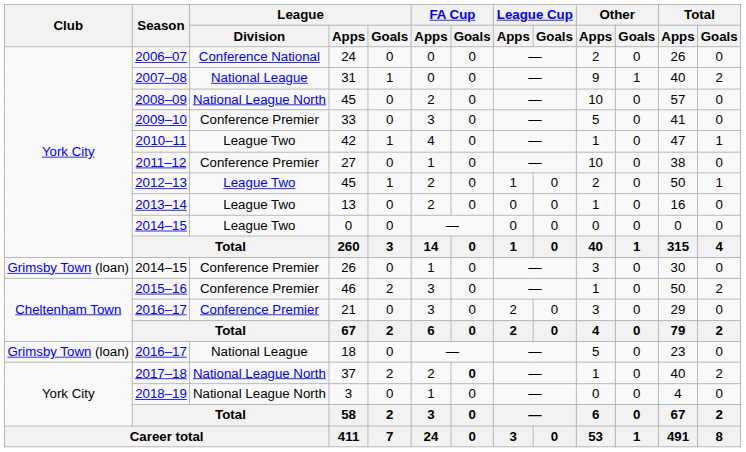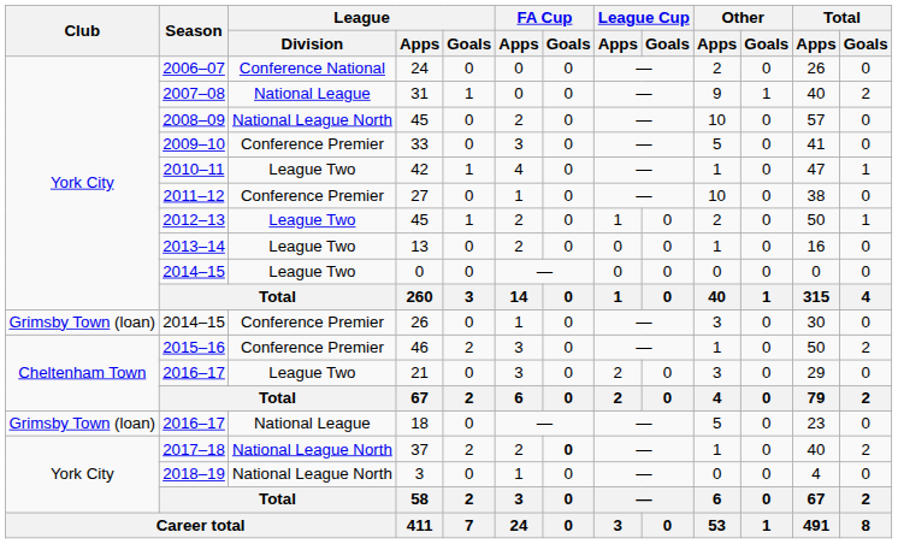21 | League / Division: Conference Premier -> League Two
